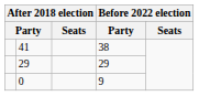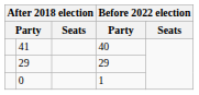41 | column 4: 38 -> 40
0 | column 4: 9 -> 1
